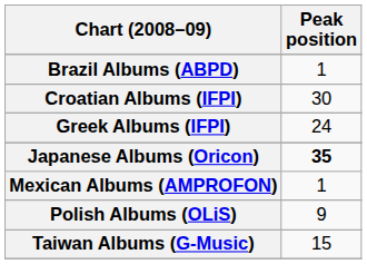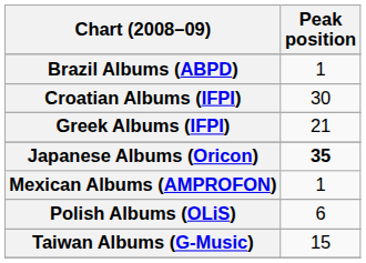Greek Albums (IFPI) | Peak position: 24 -> 21
Polish Albums (OLiS) | Peak position: 9 -> 6
